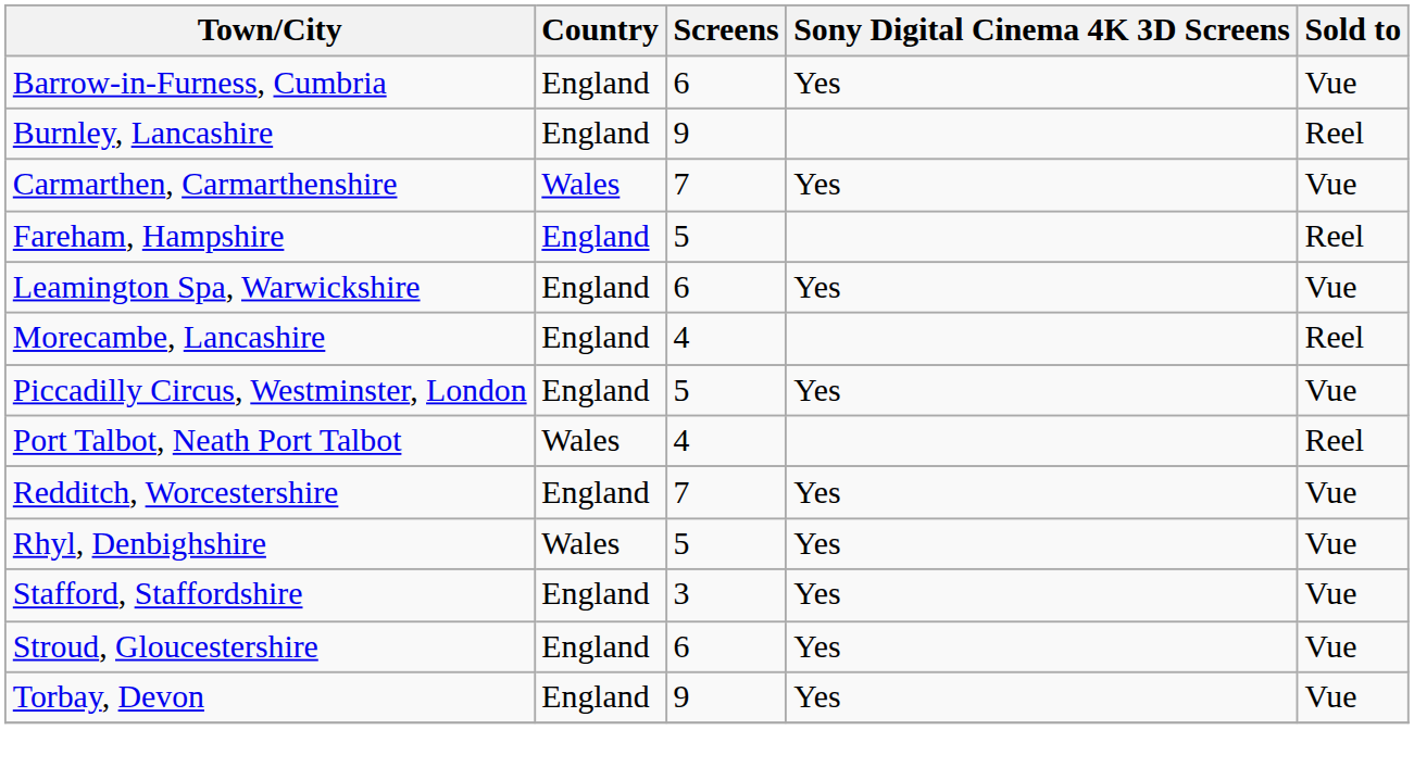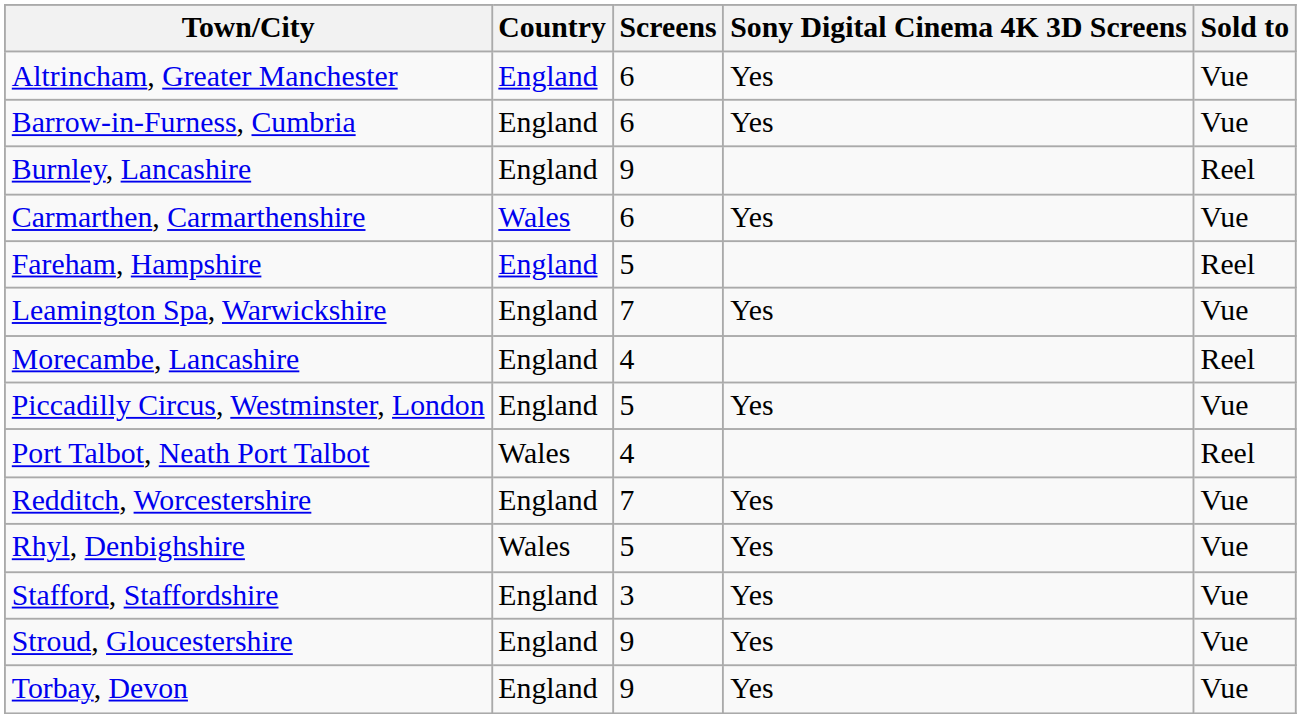+ row: Altrincham, Greater Manchester | England | 6 | Yes | Vue
Carmarthen, Carmarthenshire | Screens: 7 -> 6
Leamington Spa, Warwickshire | Screens: 6 -> 7
Stroud, Gloucestershire | Screens: 6 -> 9
